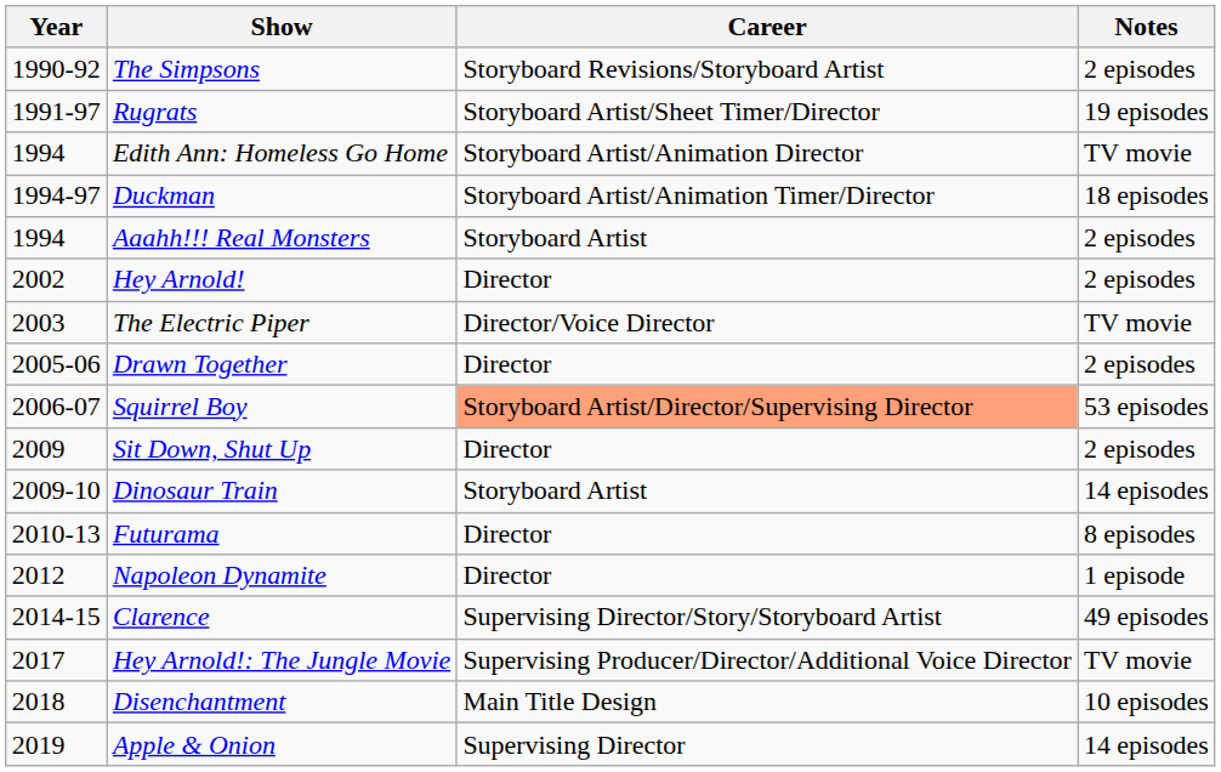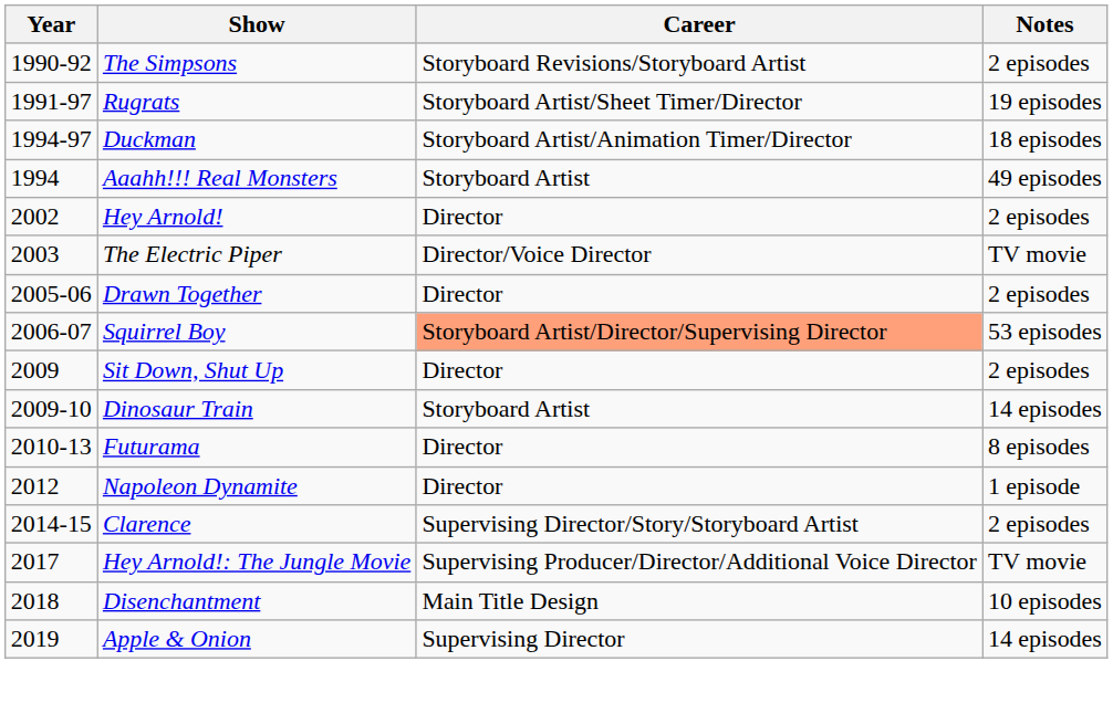- row: 1994 | Edith Ann: Homeless Go Home | Storyboard Artist/Animation Director | TV movie
Aaahh!!! Real Monsters | Notes: 2 episodes -> 49 episodes
Clarence | Notes: 49 episodes -> 2 episodes
